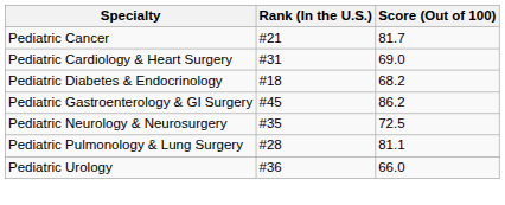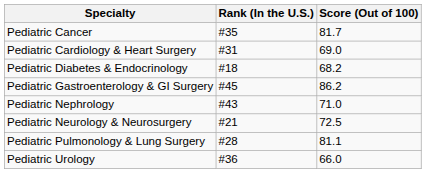Pediatric Cancer | Rank (In the U.S.): #21 -> #35
+ row: Pediatric Nephrology | #43 | 71.0
Pediatric Neurology & Neurosurgery | Rank (In the U.S.): #35 -> #21
